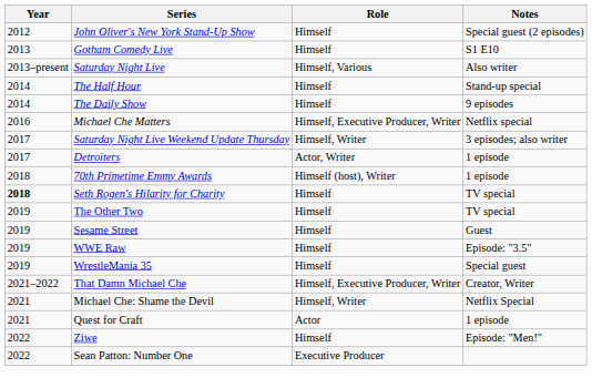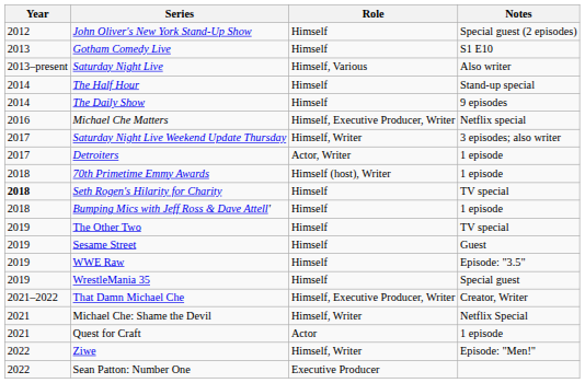+ row: 2018 | Bumping Mics with Jeff Ross & Dave Attell' | Himself | 1 episode
Ziwe | Role: Himself -> Himself, Writer
